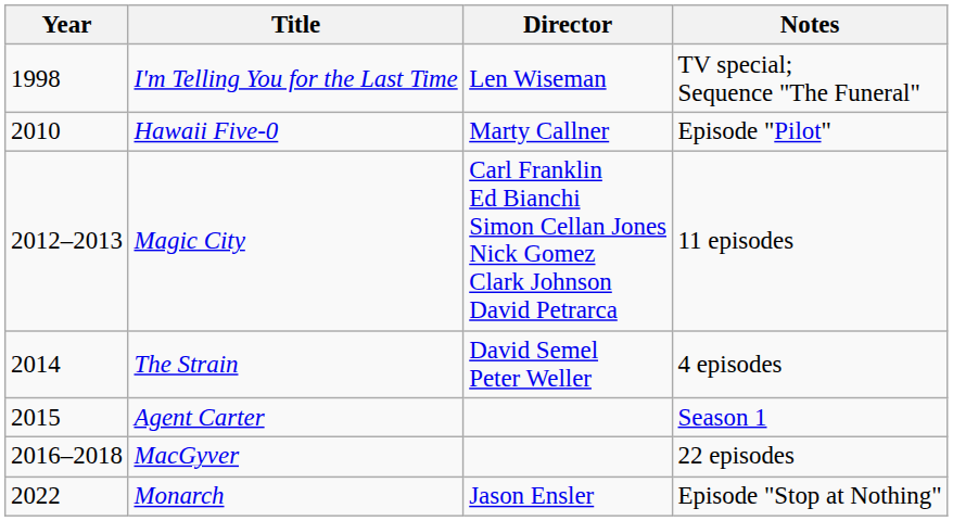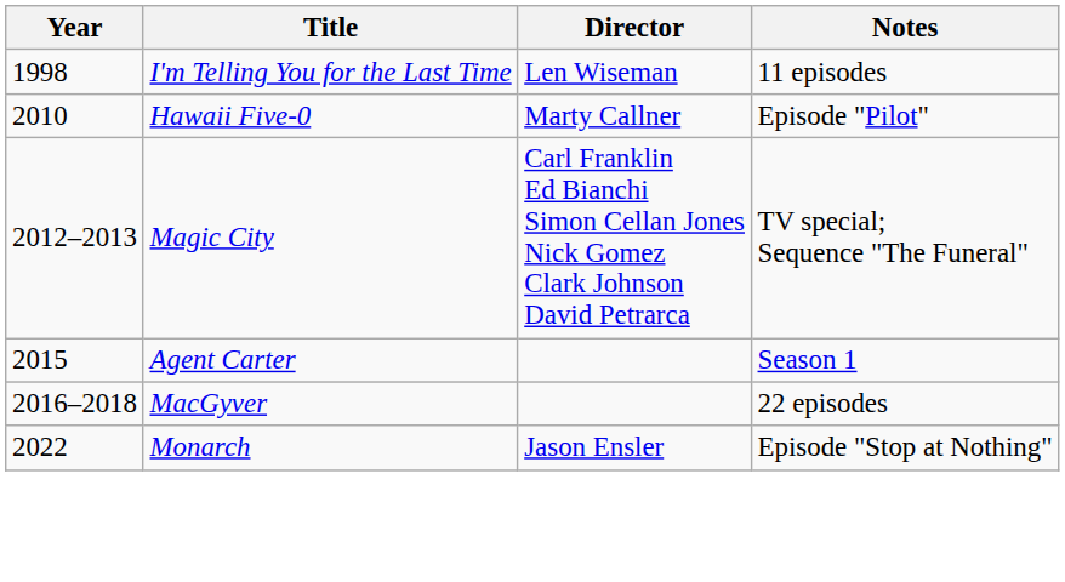I'm Telling You for the Last Time | Notes: TV special; Sequence "The Funeral" -> 11 episodes
Magic City | Notes: 11 episodes -> TV special; Sequence "The Funeral"
- row: 2014 | The Strain | David Semel Peter Weller | 4 episodes
